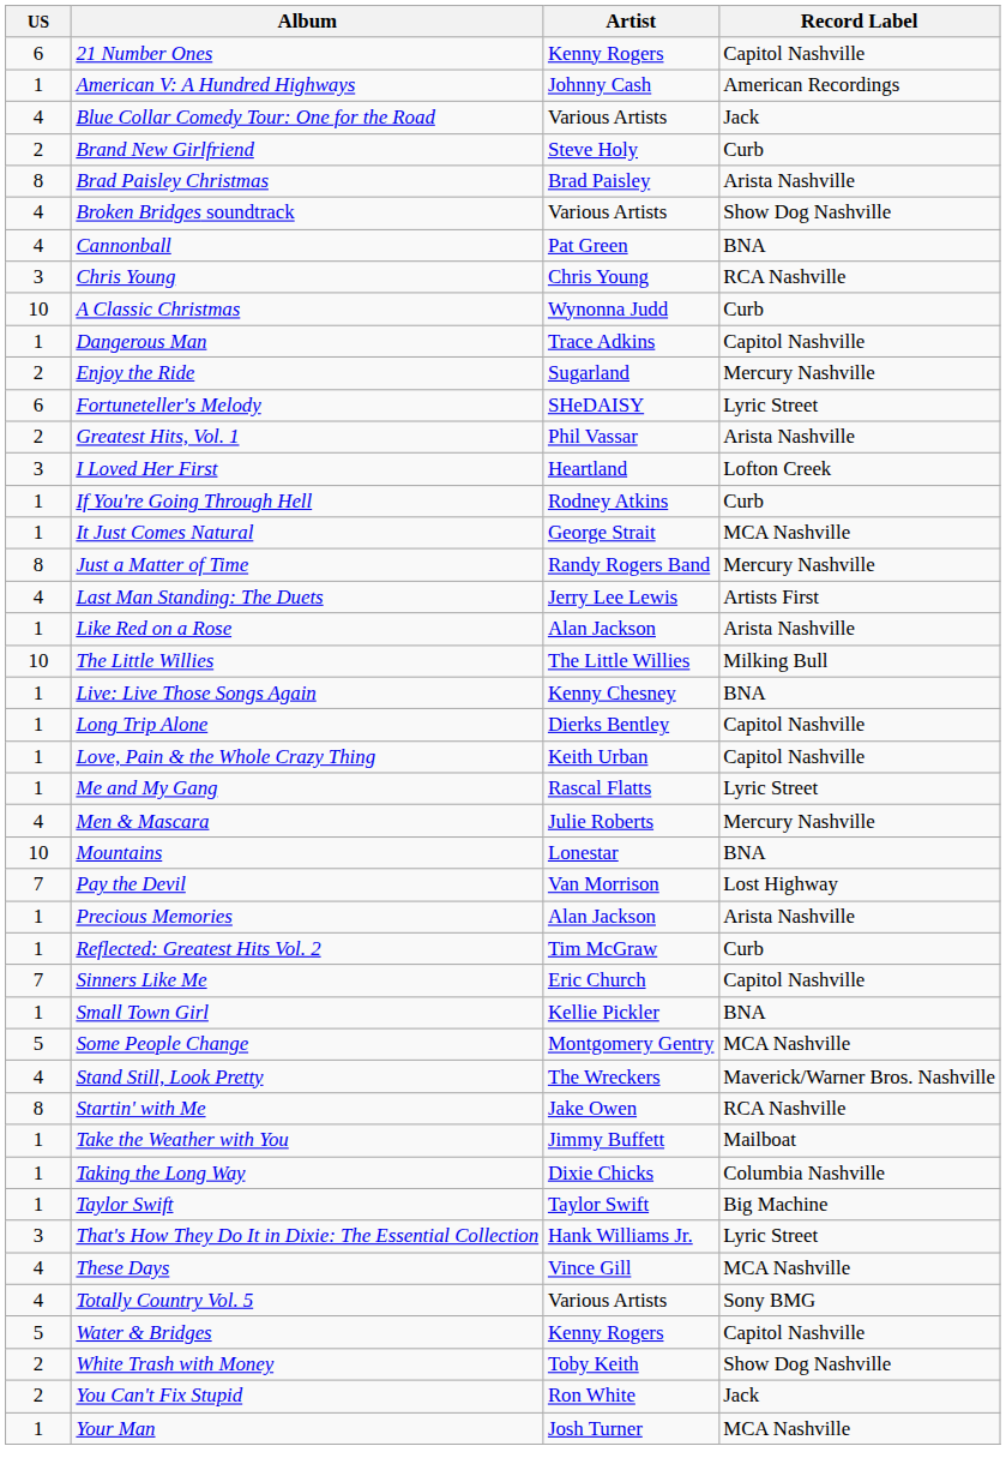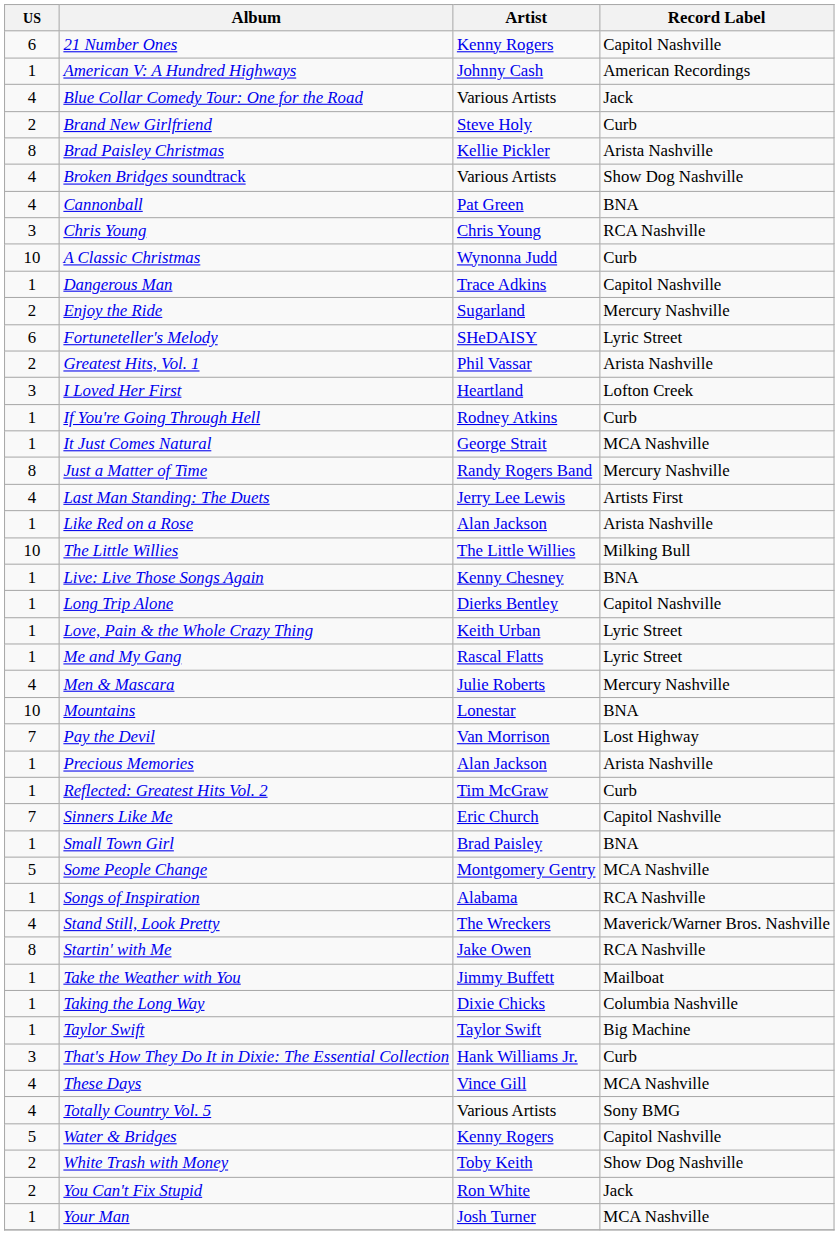Brad Paisley Christmas | Artist: Brad Paisley -> Kellie Pickler
Love, Pain & the Whole Crazy Thing | Record Label: Capitol Nashville -> Lyric Street
Small Town Girl | Artist: Kellie Pickler -> Brad Paisley
+ row: 1 | Songs of Inspiration | Alabama | RCA Nashville
That's How They Do It in Dixie: The Essential Collection | Record Label: Lyric Street -> Curb
